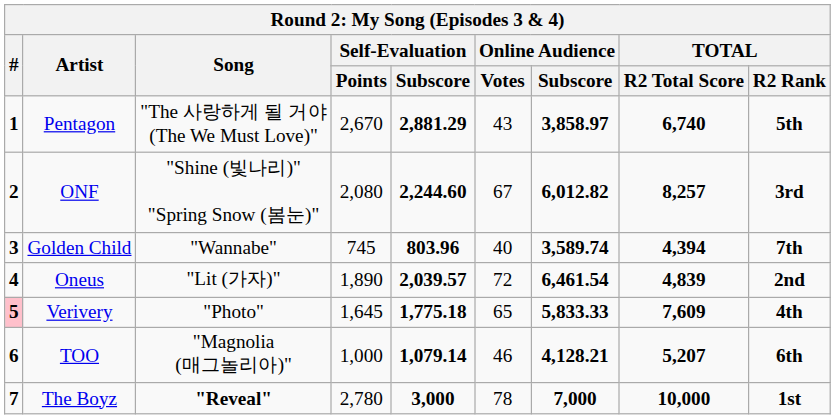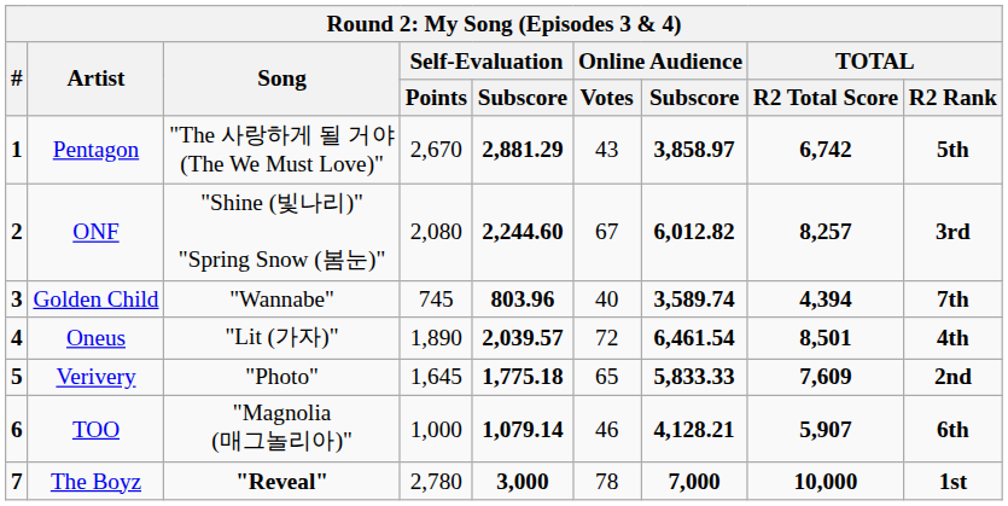Pentagon | TOTAL / R2 Total Score: 6,740 -> 6,742
Oneus | TOTAL / R2 Total Score: 4,839 -> 8,501
Oneus | TOTAL / R2 Rank: 2nd -> 4th
Verivery | #: pink background -> no background
Verivery | TOTAL / R2 Rank: 4th -> 2nd
TOO | TOTAL / R2 Total Score: 5,207 -> 5,907
